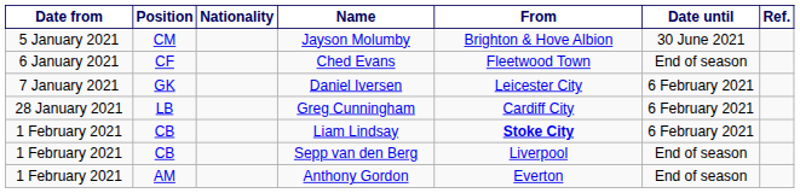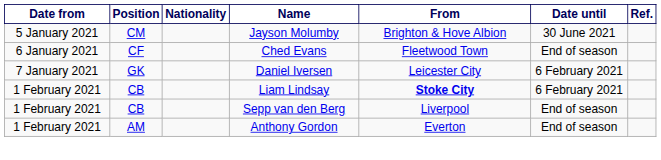- row: 28 January 2021 | LB | Greg Cunningham | Cardiff City | 6 February 2021
